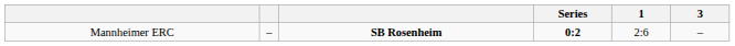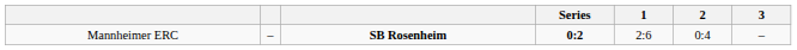+ column: 2 | 0:4
